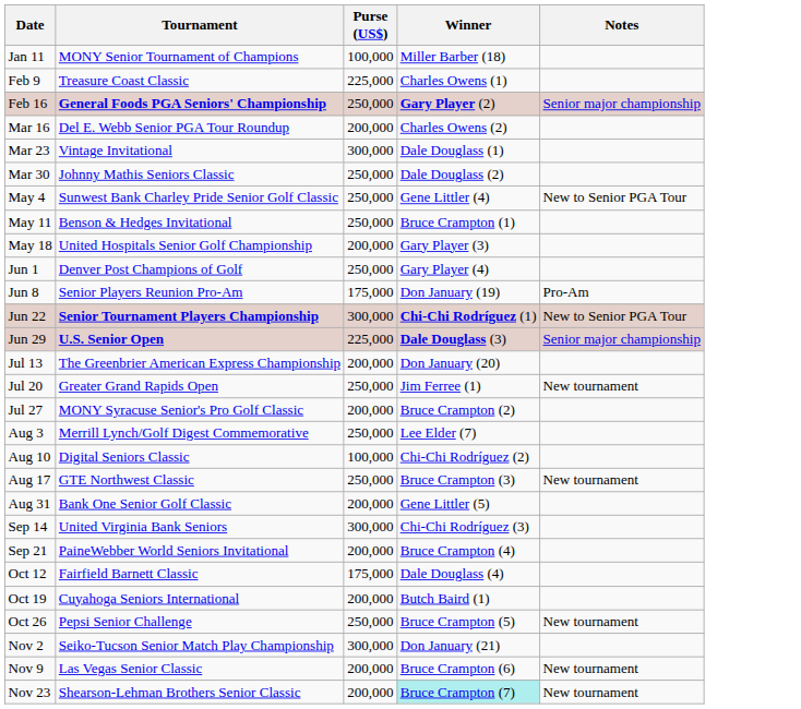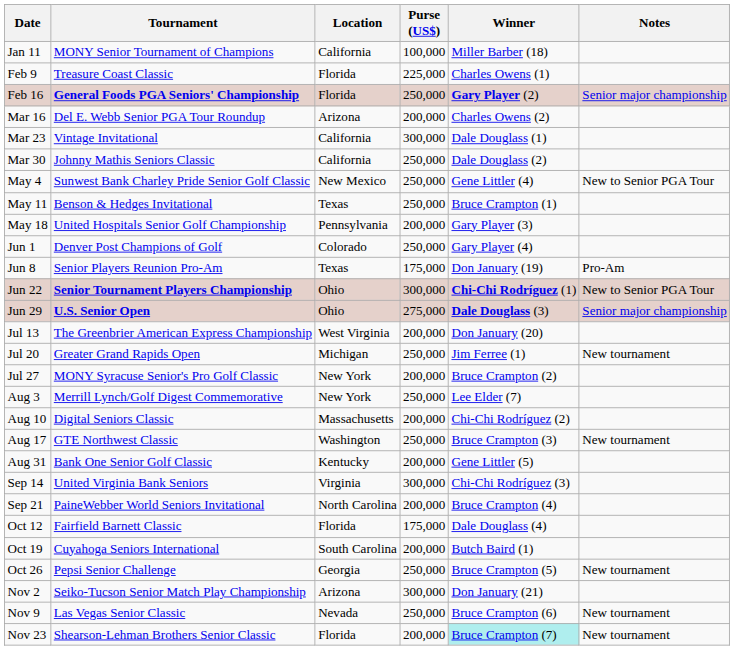+ column: Location | California | Florida | Florida | Arizona | California | California | New Mexico | Texas | Pennsylvania | Colorado | Texas | Ohio | Ohio | West Virginia | Michigan | New York | New York | Massachusetts | Washington | Kentucky | Virginia | North Carolina | Florida | South Carolina | Georgia | Arizona | Nevada | Florida
Jun 29 | Purse (US$): 225,000 -> 275,000
Aug 10 | Purse (US$): 100,000 -> 200,000
Nov 9 | Purse (US$): 200,000 -> 250,000
